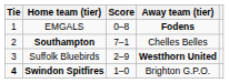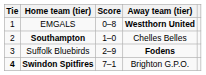EMGALS | Away team (tier): Fodens -> Westthorn United
Southampton | Score: 7–1 -> 1–0
Suffolk Bluebirds | Away team (tier): Westthorn United -> Fodens
Swindon Spitfires | Score: 1–0 -> 7–1
